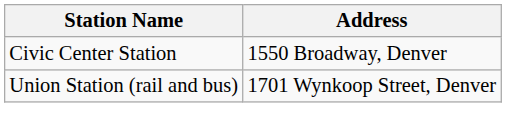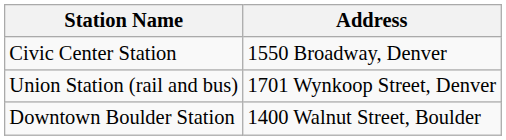+ row: Downtown Boulder Station | 1400 Walnut Street, Boulder
